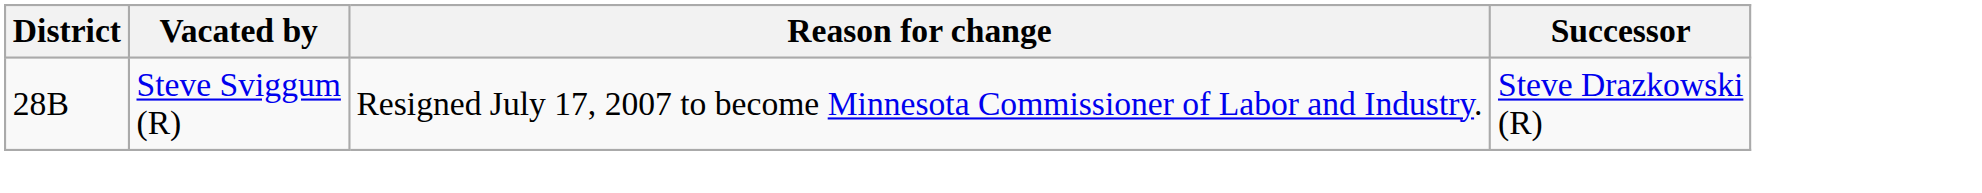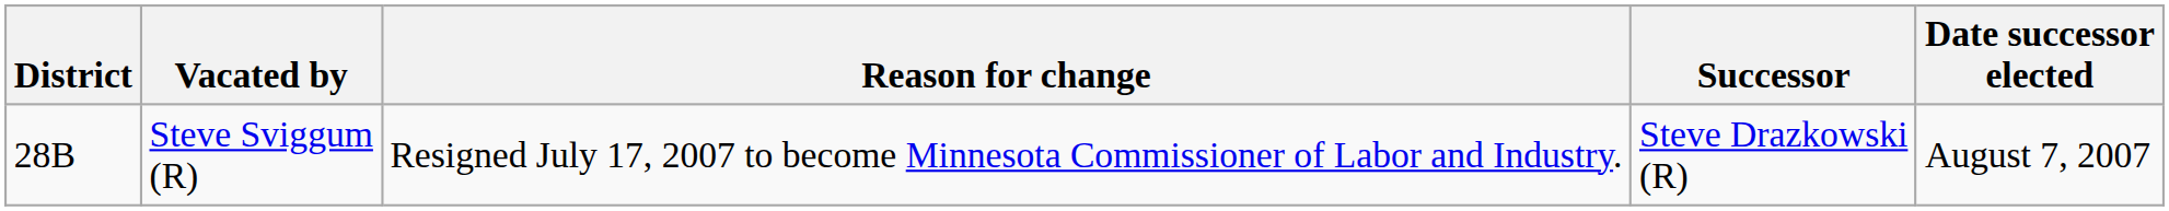+ column: Date successor elected | August 7, 2007
